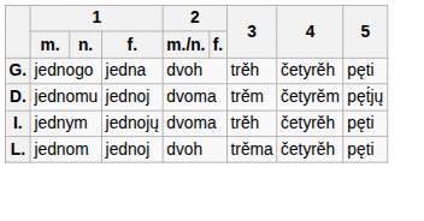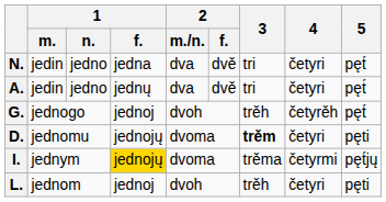+ row: N. | jedin | jedno | jedna | dva | dvě | tri | četyri | pęt́
+ row: A. | jedin | jedno | jednų | dva | dvě | tri | četyri | pęt́
G. | 1 / f.: jedna -> jednoj
G. | 5: pęti -> pęt́
D. | 1 / f.: jednoj -> jednojų
D. | 3: normal -> bold
D. | 4: četyrěm -> četyri
D. | 5: pęt́jų -> pęti
I. | 1 / f.: no background -> gold background
I. | 3: trěh -> trěma
I. | 4: četyrěh -> četyrmi
I. | 5: pęti -> pęt́jų
L. | 3: trěma -> trěh
L. | 4: četyrěh -> četyri
